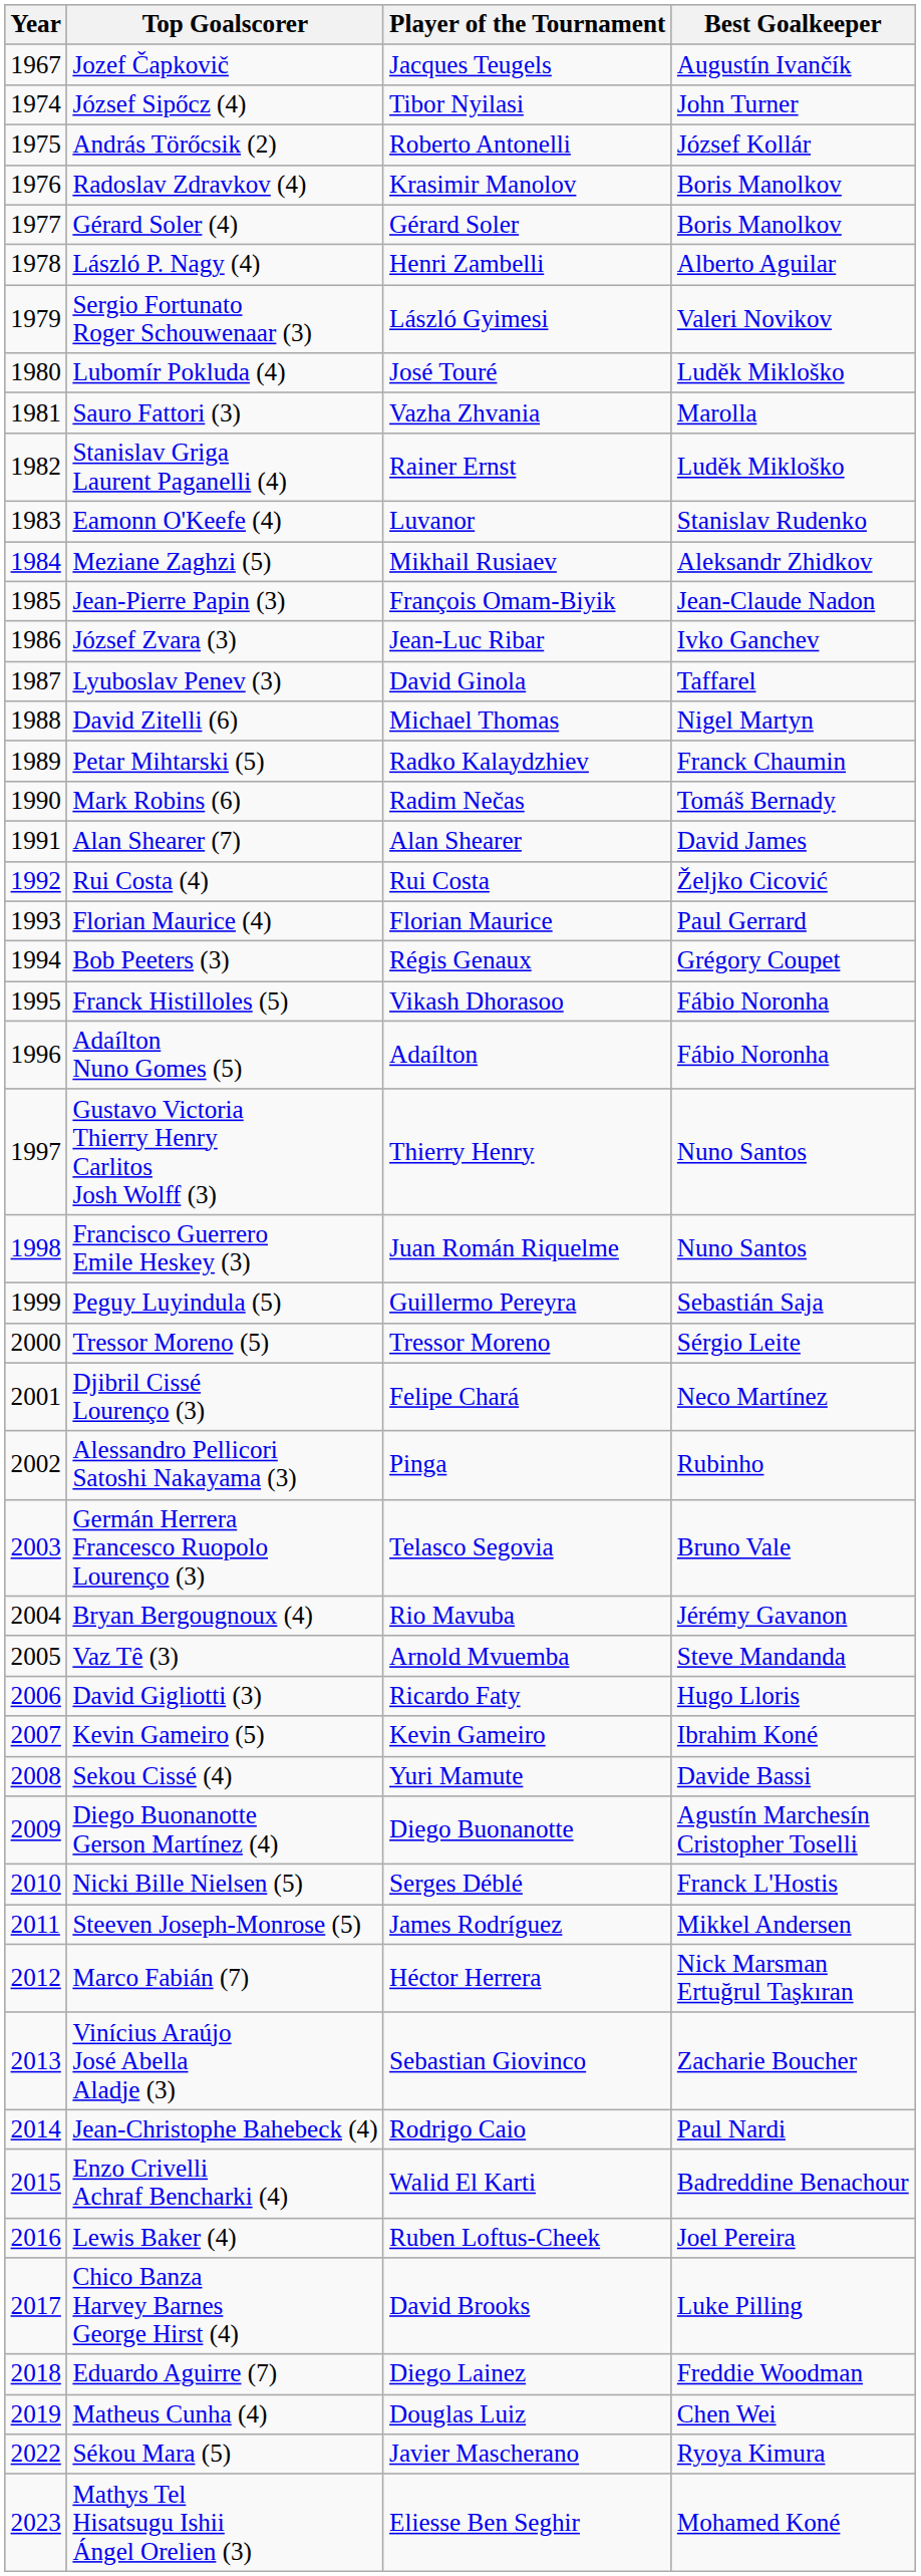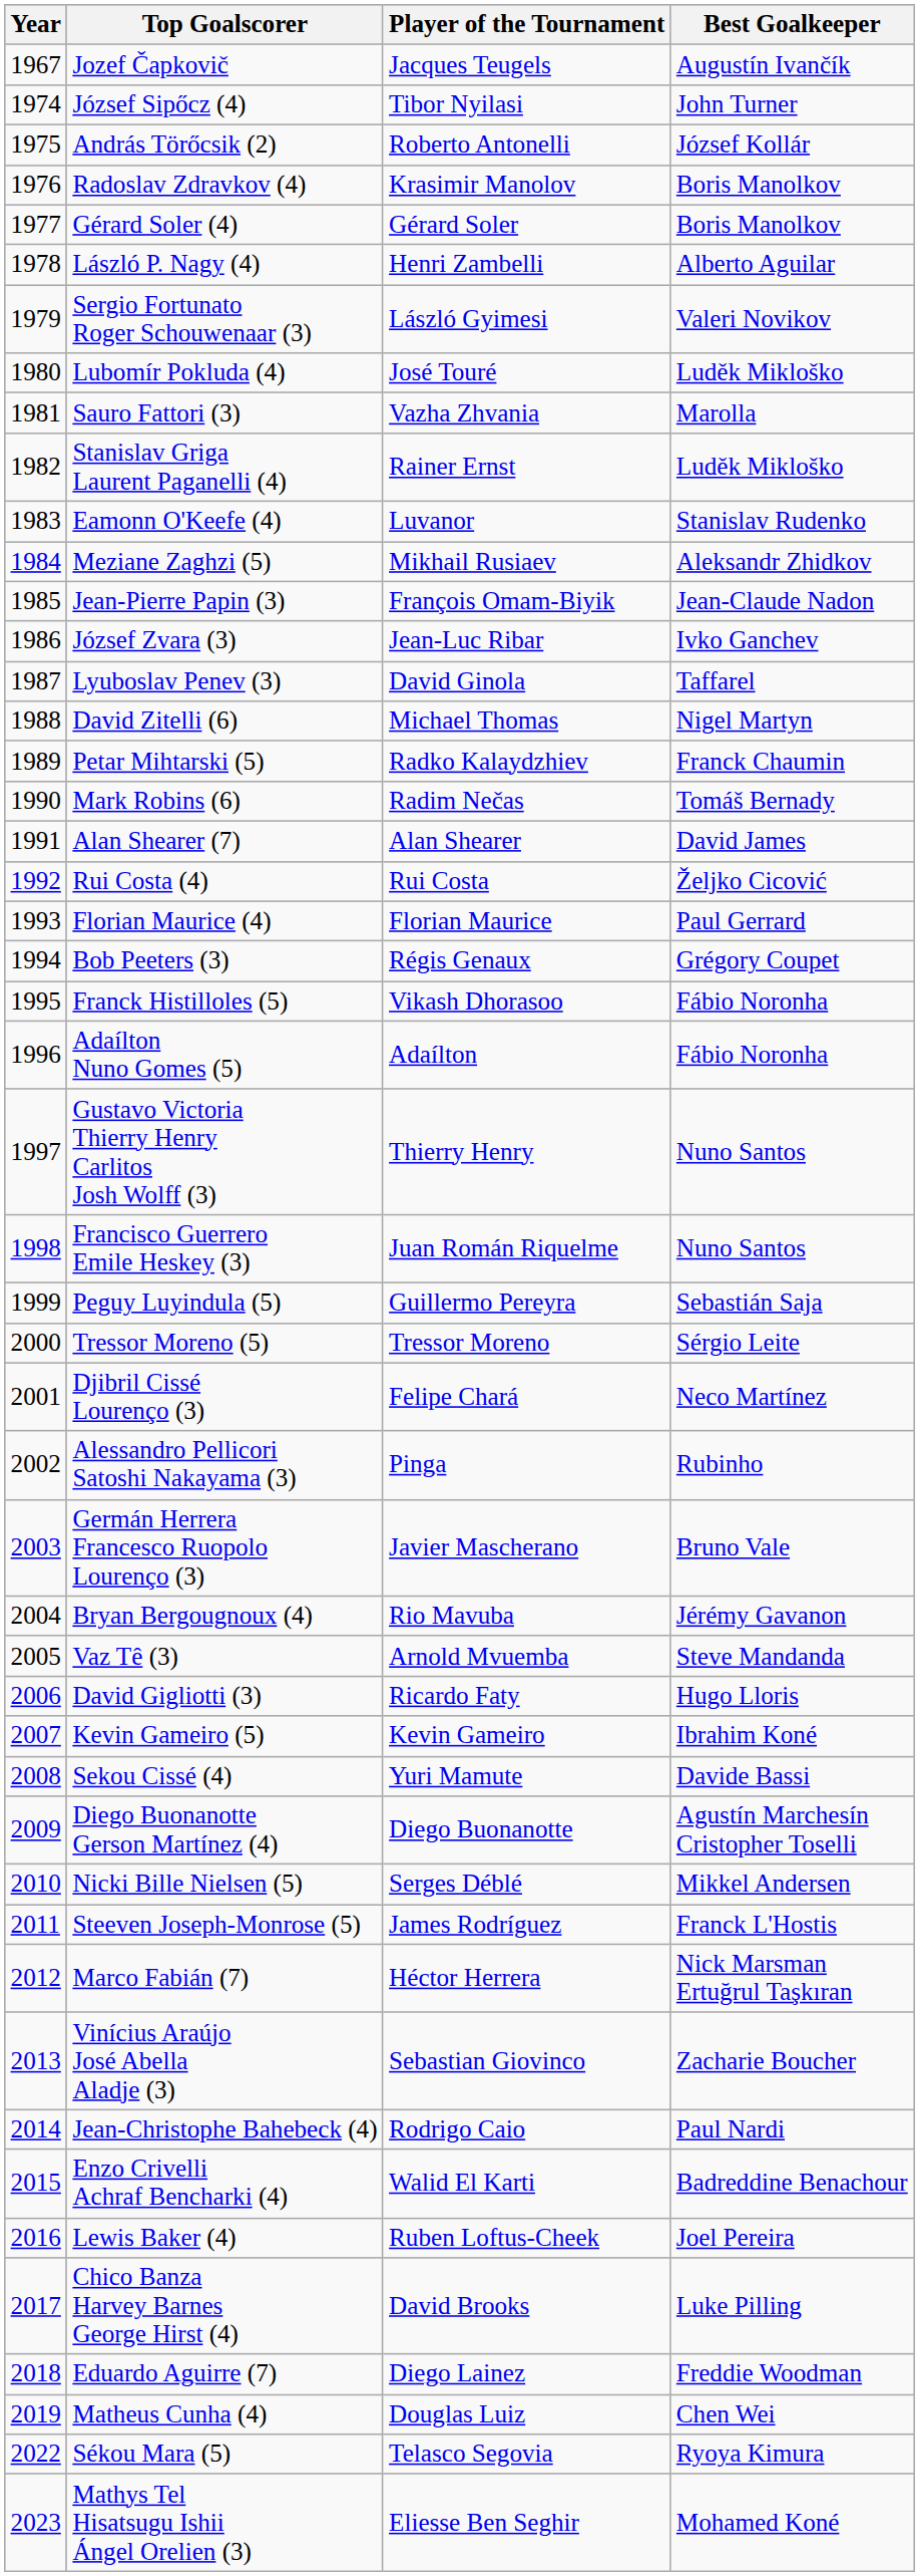Germán Herrera Francesco Ruopolo Lourenço (3) | Player of the Tournament: Telasco Segovia -> Javier Mascherano
Nicki Bille Nielsen (5) | Best Goalkeeper: Franck L'Hostis -> Mikkel Andersen
Steeven Joseph-Monrose (5) | Best Goalkeeper: Mikkel Andersen -> Franck L'Hostis
Sékou Mara (5) | Player of the Tournament: Javier Mascherano -> Telasco Segovia
